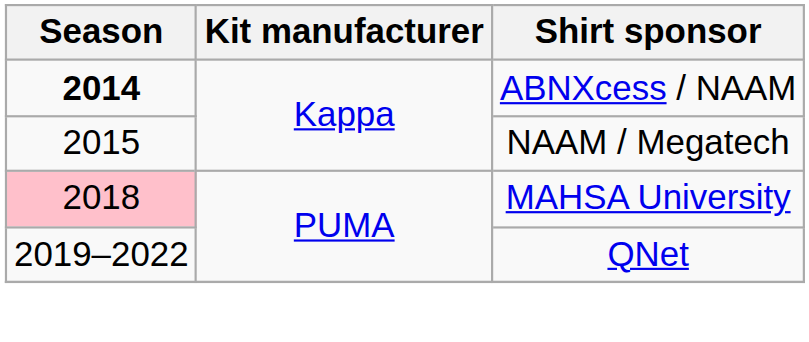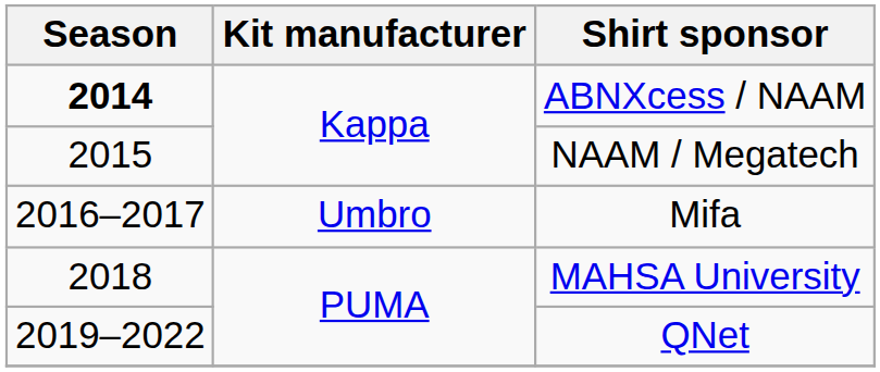+ row: 2016–2017 | Umbro | Mifa
MAHSA University | Season: pink background -> no background
